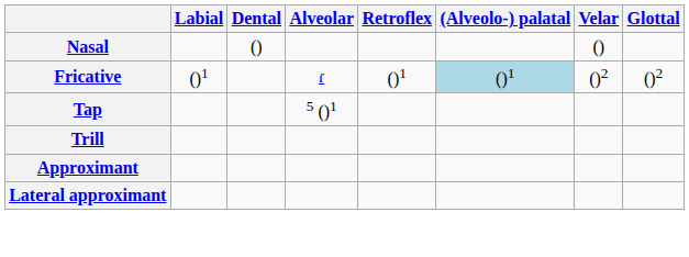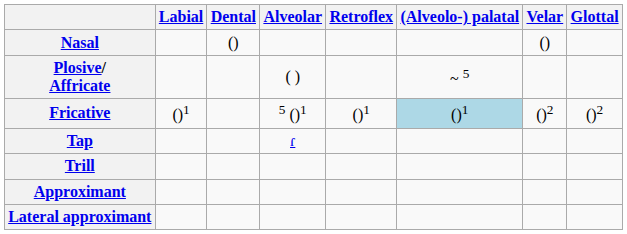+ row: Plosive/ Affricate | ( ) | ~ 5
Fricative | Alveolar: ɾ -> 5 ()1
Tap | Alveolar: 5 ()1 -> ɾ
